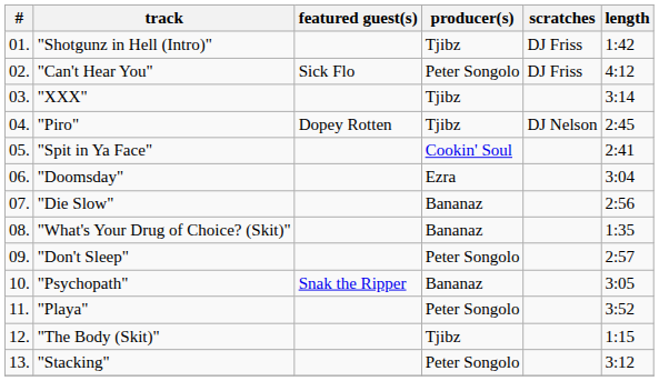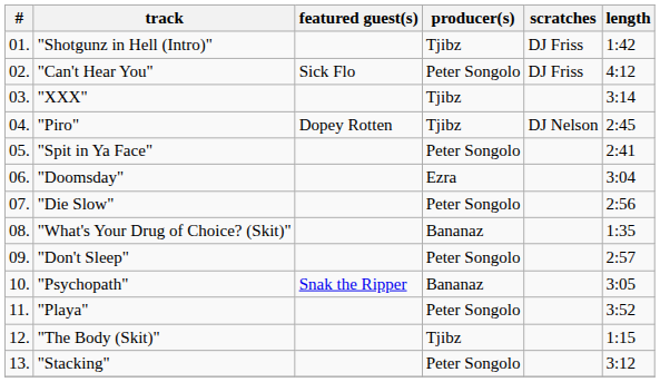"Spit in Ya Face" | producer(s): Cookin' Soul -> Peter Songolo
"Die Slow" | producer(s): Bananaz -> Peter Songolo
